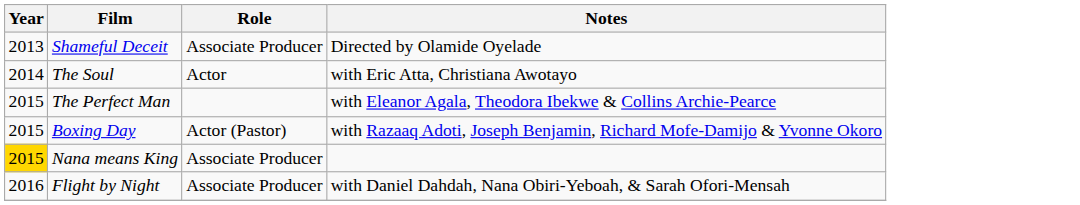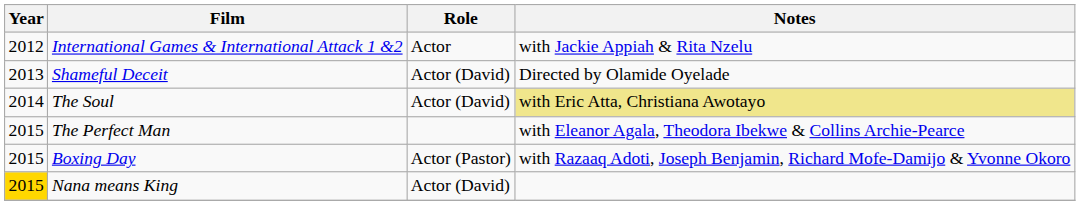+ row: 2012 | International Games & International Attack 1 &2 | Actor | with Jackie Appiah & Rita Nzelu
Shameful Deceit | Role: Associate Producer -> Actor (David)
The Soul | Role: Actor -> Actor (David)
The Soul | Notes: no background -> khaki background
Nana means King | Role: Associate Producer -> Actor (David)
- row: 2016 | Flight by Night | Associate Producer | with Daniel Dahdah, Nana Obiri-Yeboah, & Sarah Ofori-Mensah
